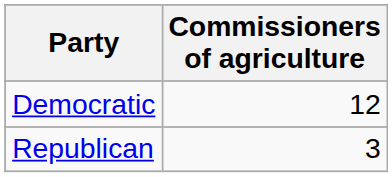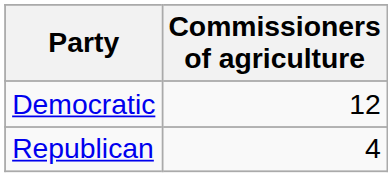Republican | Commissioners of agriculture: 3 -> 4
